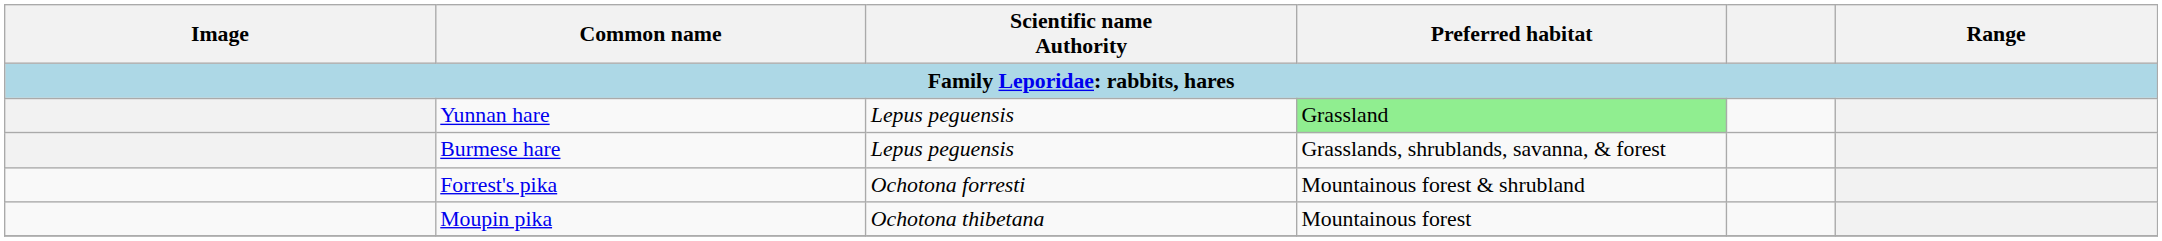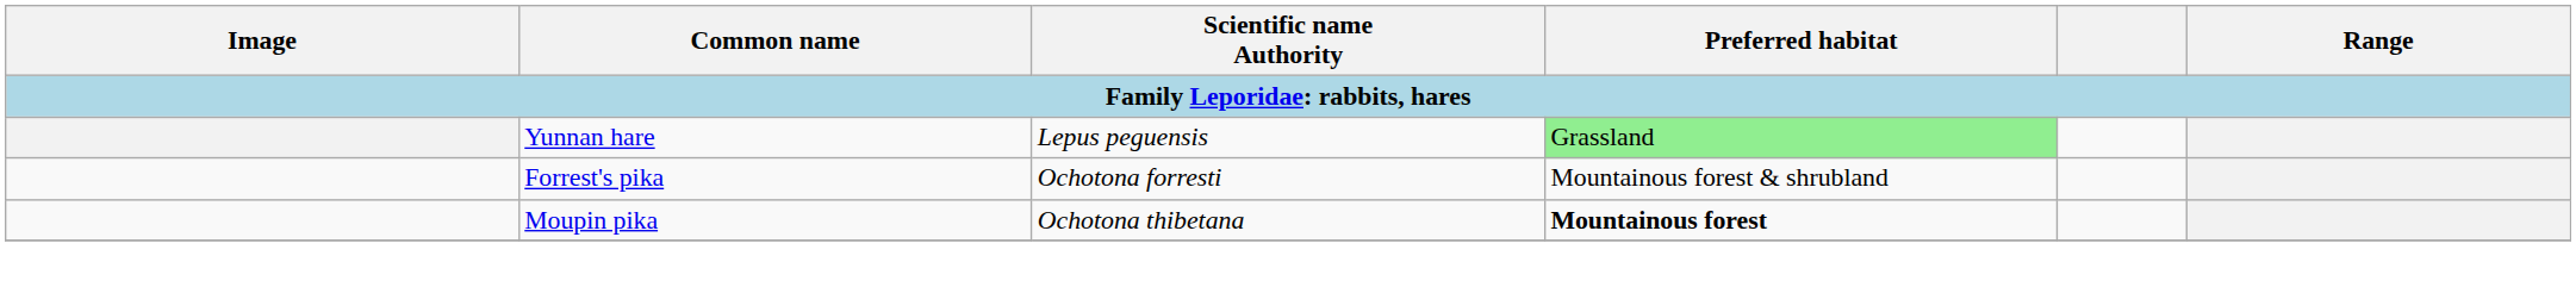- row: Burmese hare | Lepus peguensis | Grasslands, shrublands, savanna, & forest
Moupin pika | Preferred habitat: normal -> bold
